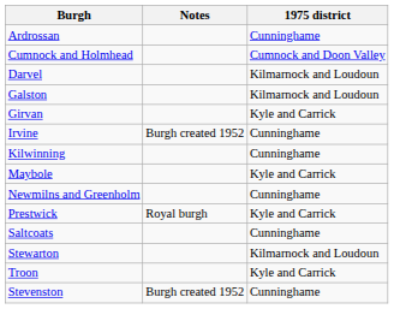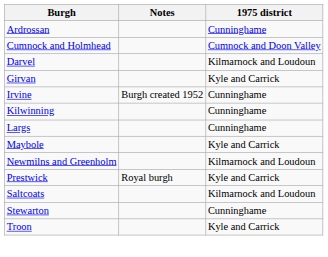- row: Galston | Kilmarnock and Loudoun
+ row: Largs | Cunninghame
Newmilns and Greenholm | 1975 district: Cunninghame -> Kilmarnock and Loudoun
Saltcoats | 1975 district: Cunninghame -> Kilmarnock and Loudoun
Stewarton | 1975 district: Kilmarnock and Loudoun -> Cunninghame
- row: Stevenston | Burgh created 1952 | Cunninghame
